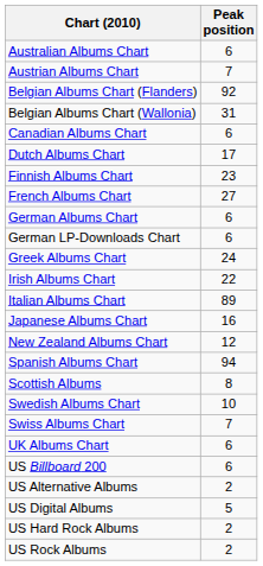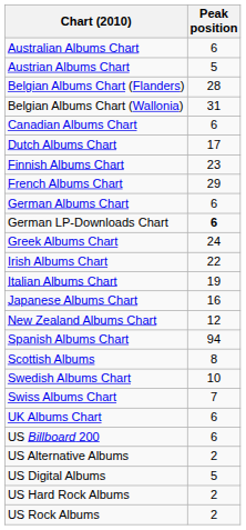Austrian Albums Chart | Peak position: 7 -> 5
Belgian Albums Chart (Flanders) | Peak position: 92 -> 28
French Albums Chart | Peak position: 27 -> 29
German LP-Downloads Chart | Peak position: normal -> bold
Italian Albums Chart | Peak position: 89 -> 19
